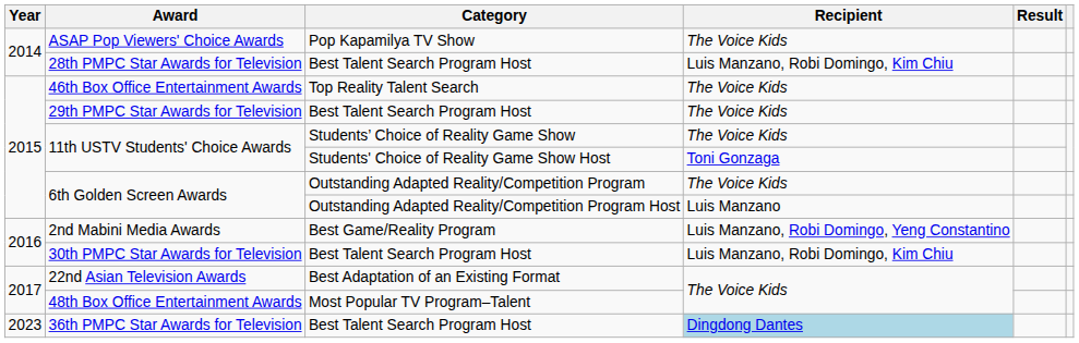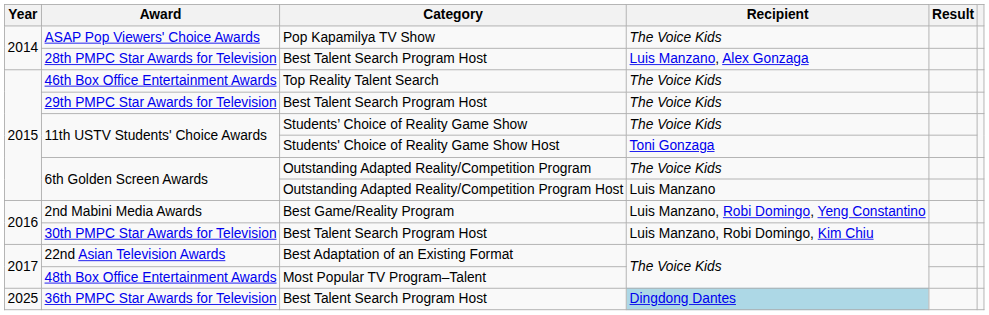28th PMPC Star Awards for Television | Recipient: Luis Manzano, Robi Domingo, Kim Chiu -> Luis Manzano, Alex Gonzaga
36th PMPC Star Awards for Television | Year: 2023 -> 2025
